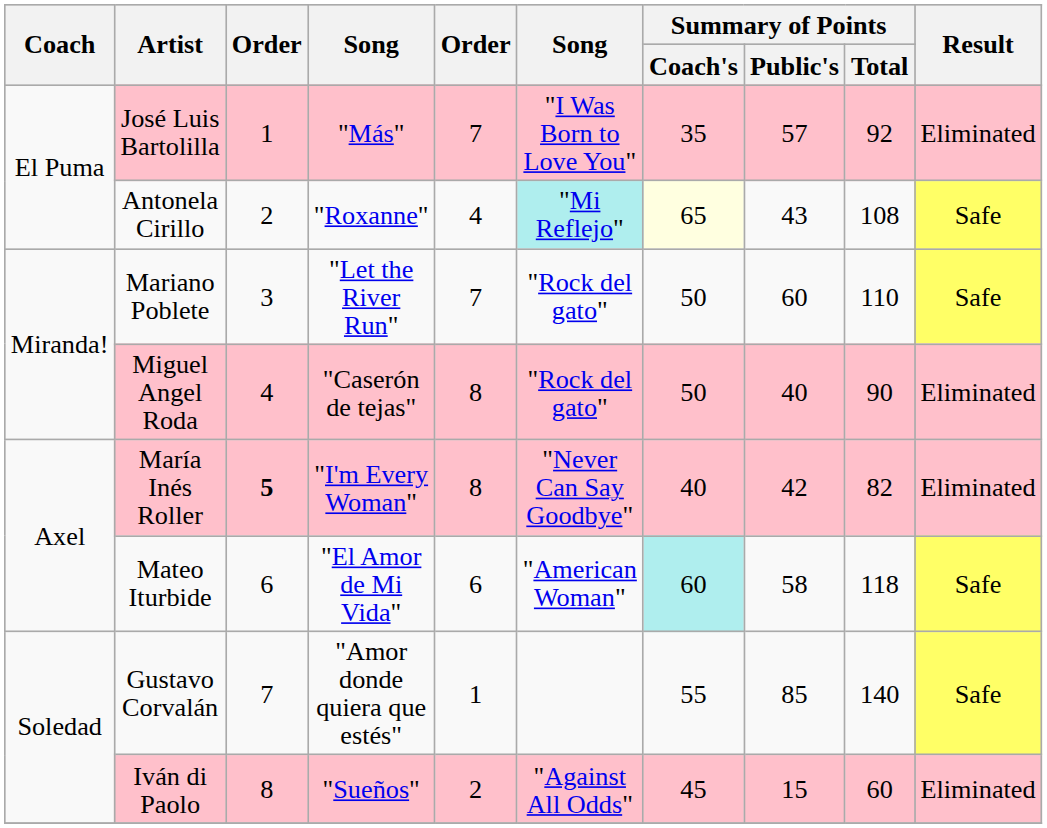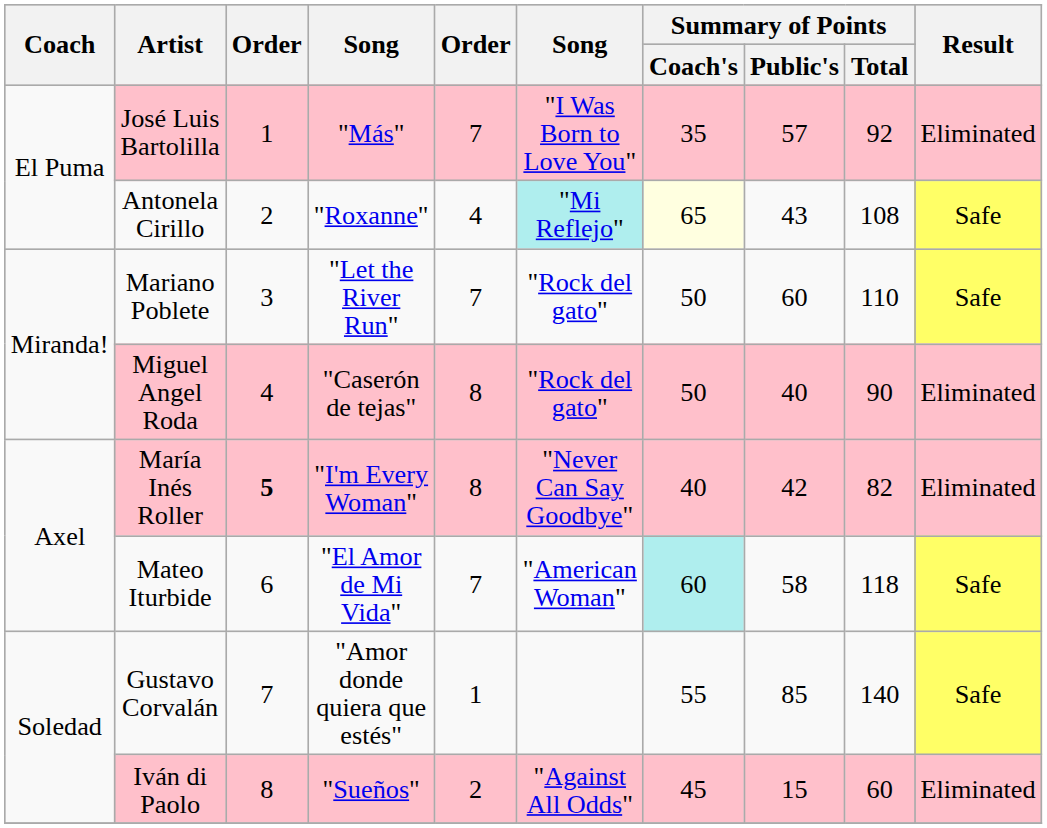Mateo Iturbide | column 5: 6 -> 7
